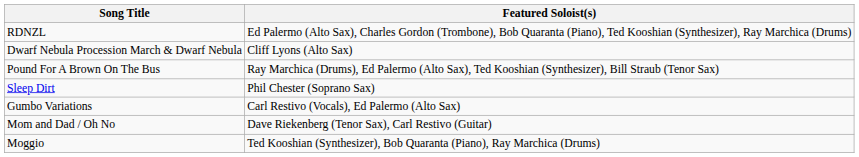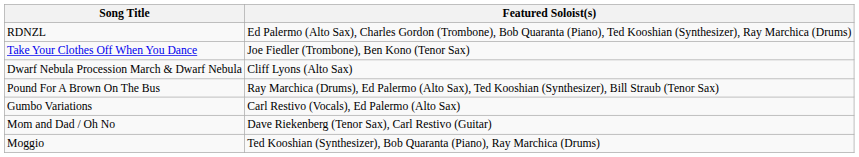+ row: Take Your Clothes Off When You Dance | Joe Fiedler (Trombone), Ben Kono (Tenor Sax)
- row: Sleep Dirt | Phil Chester (Soprano Sax)
